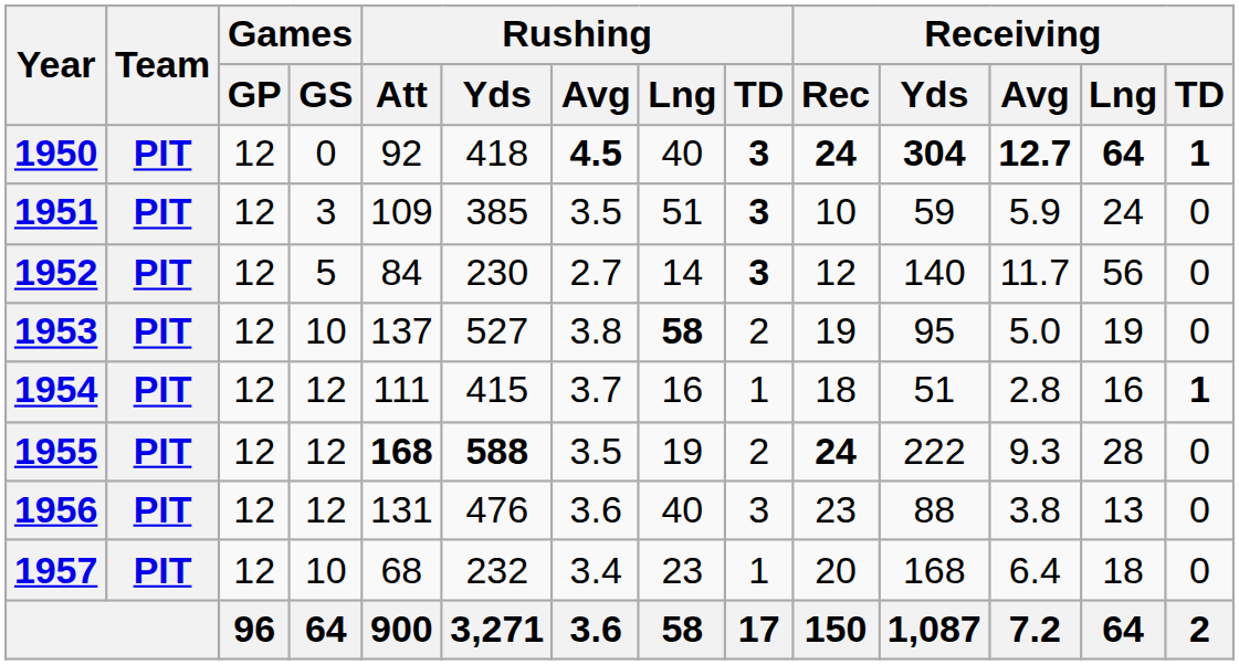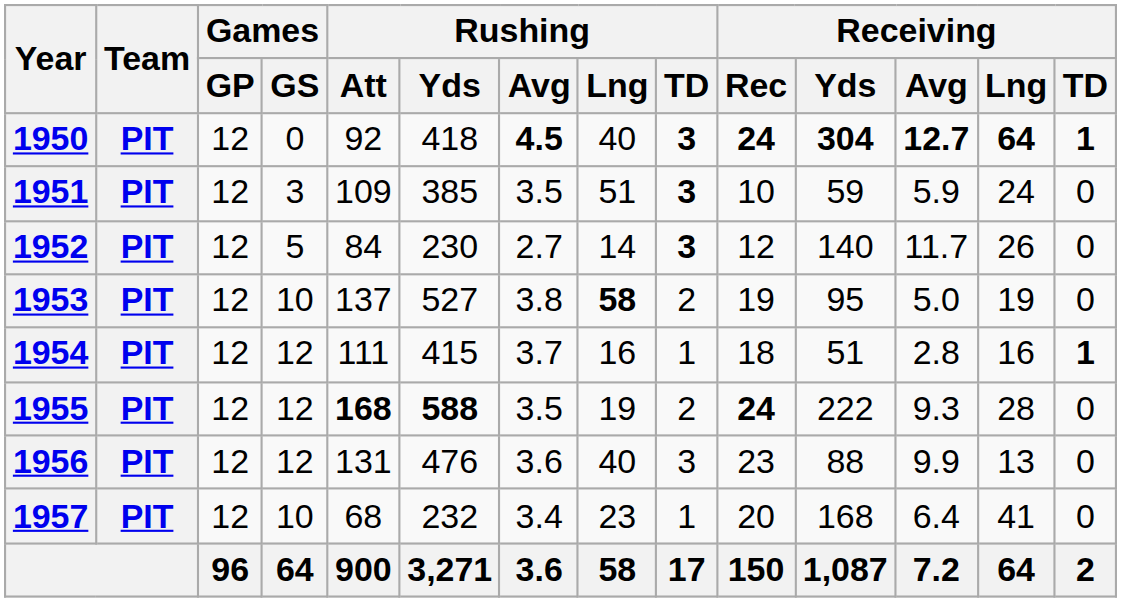1952 | Receiving / Lng: 56 -> 26
1956 | Receiving / Avg: 3.8 -> 9.9
1957 | Receiving / Lng: 18 -> 41
